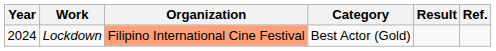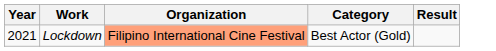- column: Ref.
Lockdown | Year: 2024 -> 2021
